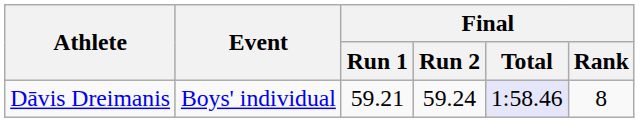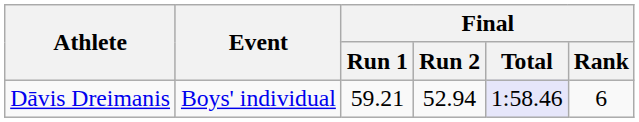Dāvis Dreimanis | Final / Run 2: 59.24 -> 52.94
Dāvis Dreimanis | Final / Rank: 8 -> 6
